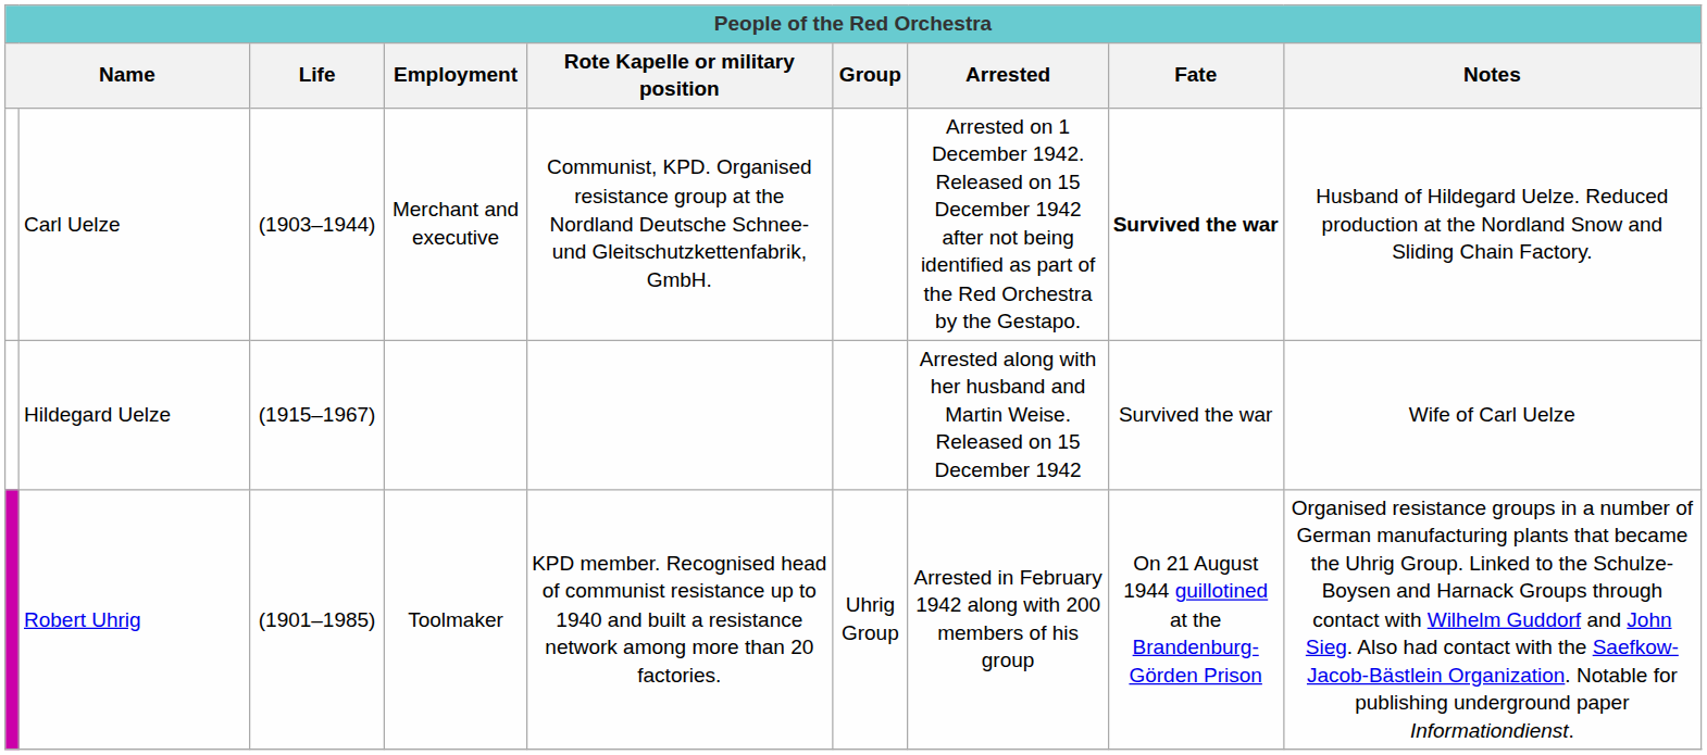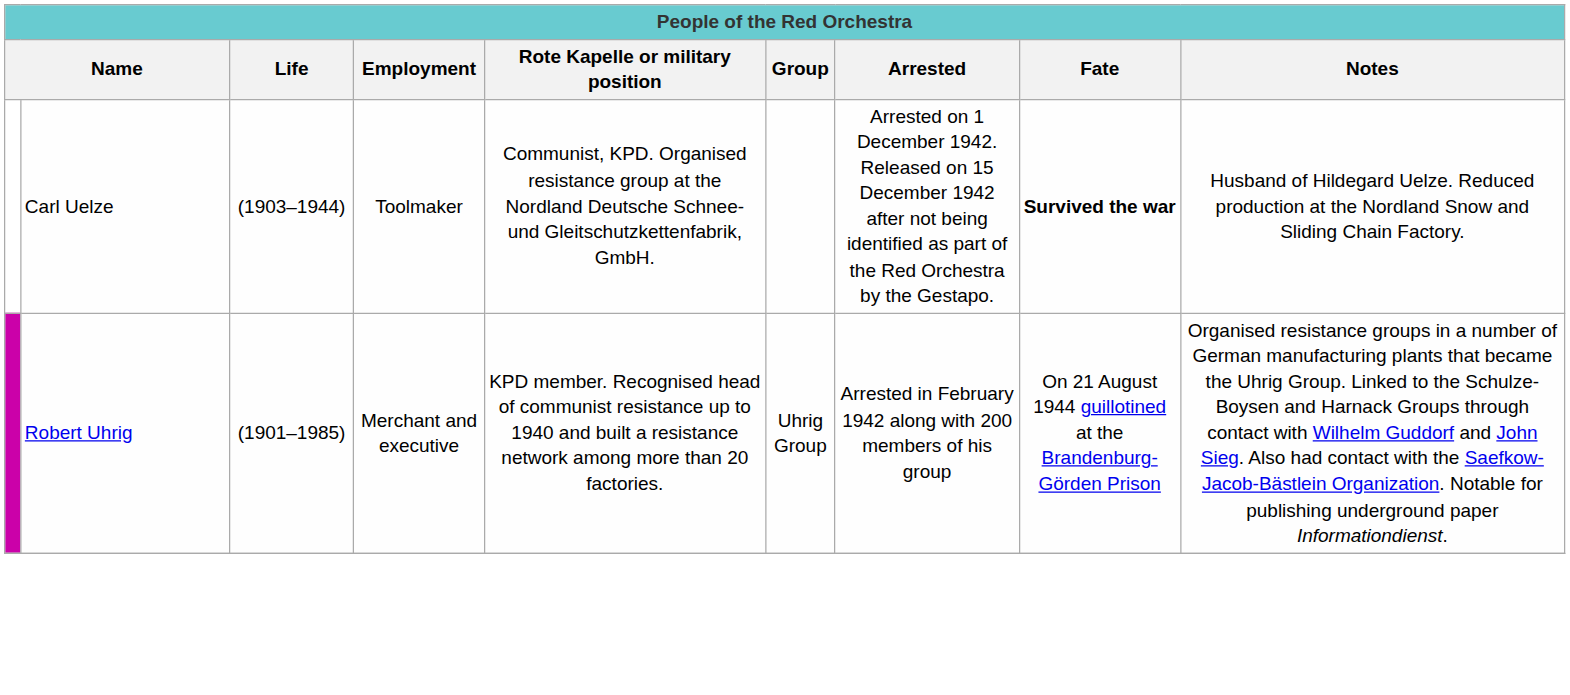Carl Uelze | Employment: Merchant and executive -> Toolmaker
- row: Hildegard Uelze | (1915–1967) | Arrested along with her husband and Martin Weise. Released on 15 December 1942 | Survived the war | Wife of Carl Uelze
Robert Uhrig | Employment: Toolmaker -> Merchant and executive
